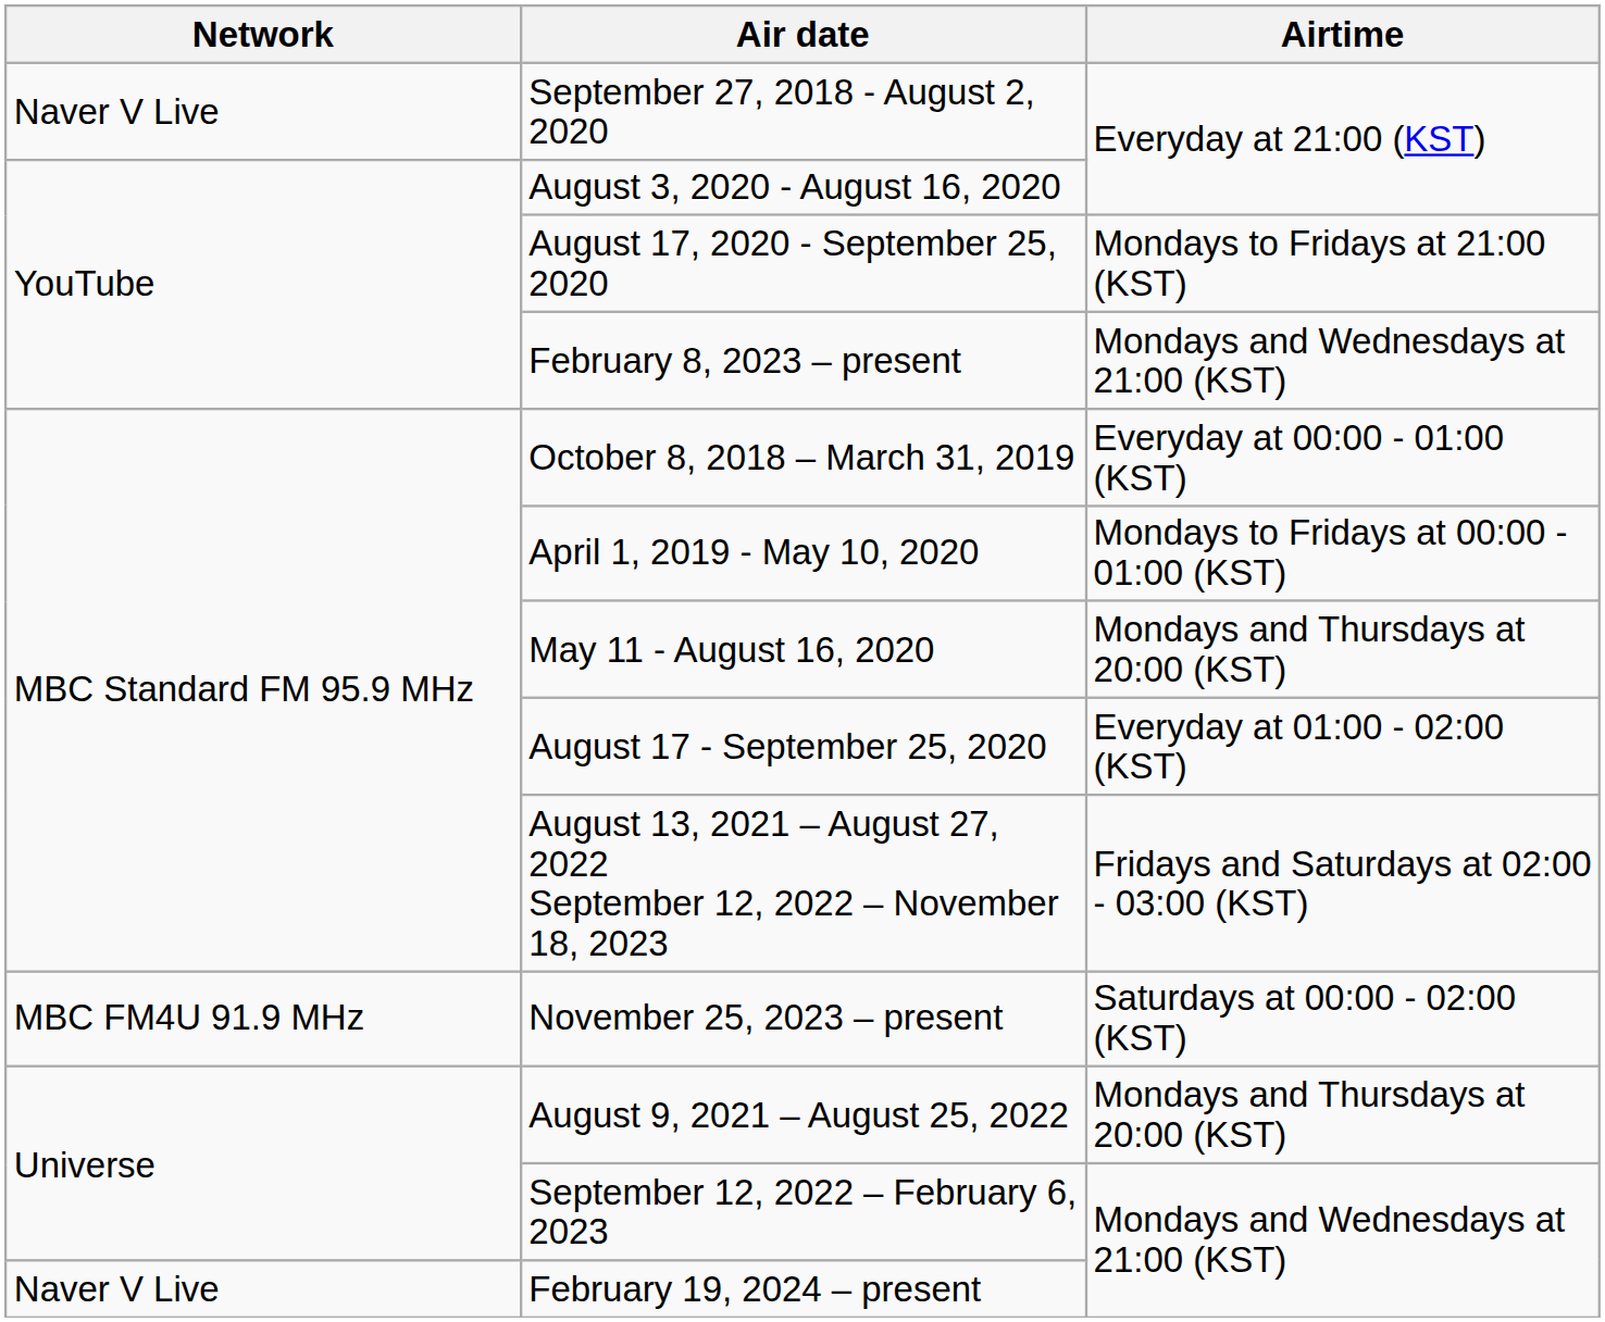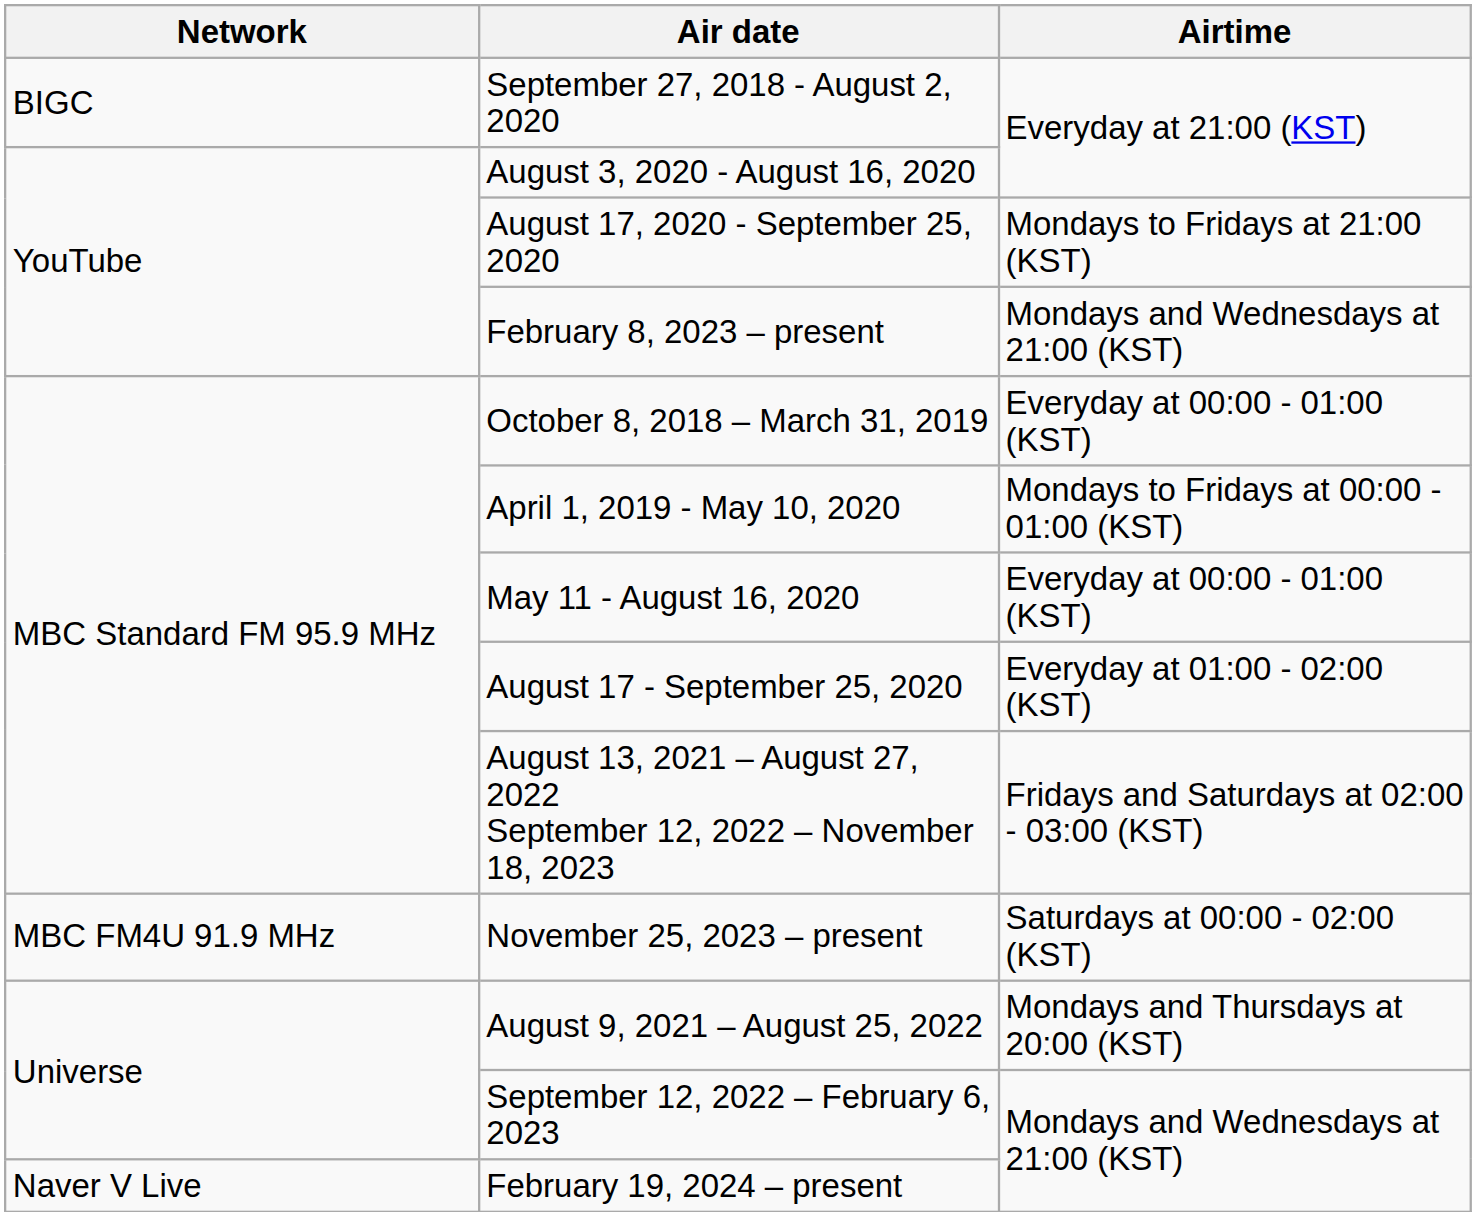September 27, 2018 - August 2, 2020 | Network: Naver V Live -> BIGC
May 11 - August 16, 2020 | Airtime: Mondays and Thursdays at 20:00 (KST) -> Everyday at 00:00 - 01:00 (KST)
